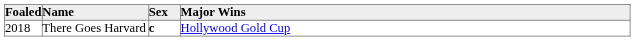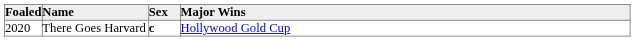There Goes Harvard | Foaled: 2018 -> 2020
